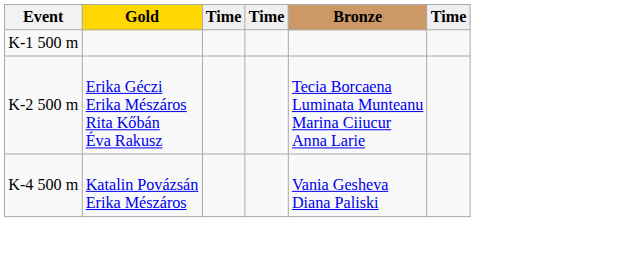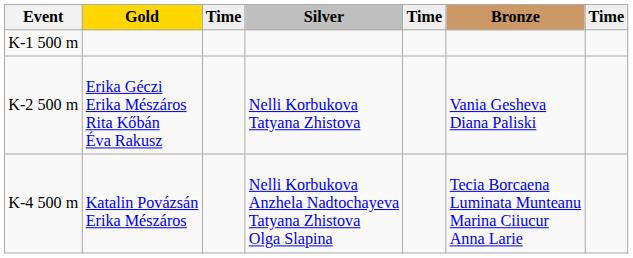+ column: Silver | Nelli Korbukova Tatyana Zhistova | Nelli Korbukova Anzhela Nadtochayeva Tatyana Zhistova Olga Slapina
K-2 500 m | Bronze: Tecia Borcaena Luminata Munteanu Marina Ciiucur Anna Larie -> Vania Gesheva Diana Paliski
K-4 500 m | Bronze: Vania Gesheva Diana Paliski -> Tecia Borcaena Luminata Munteanu Marina Ciiucur Anna Larie
